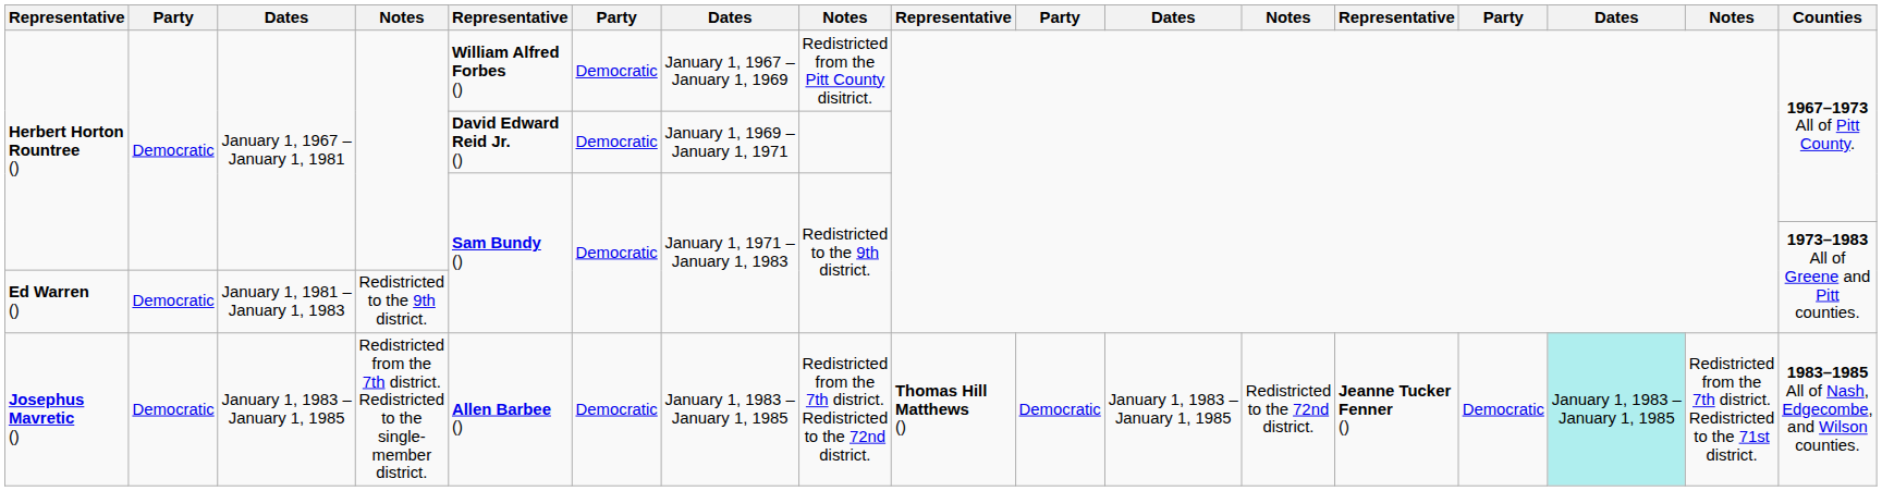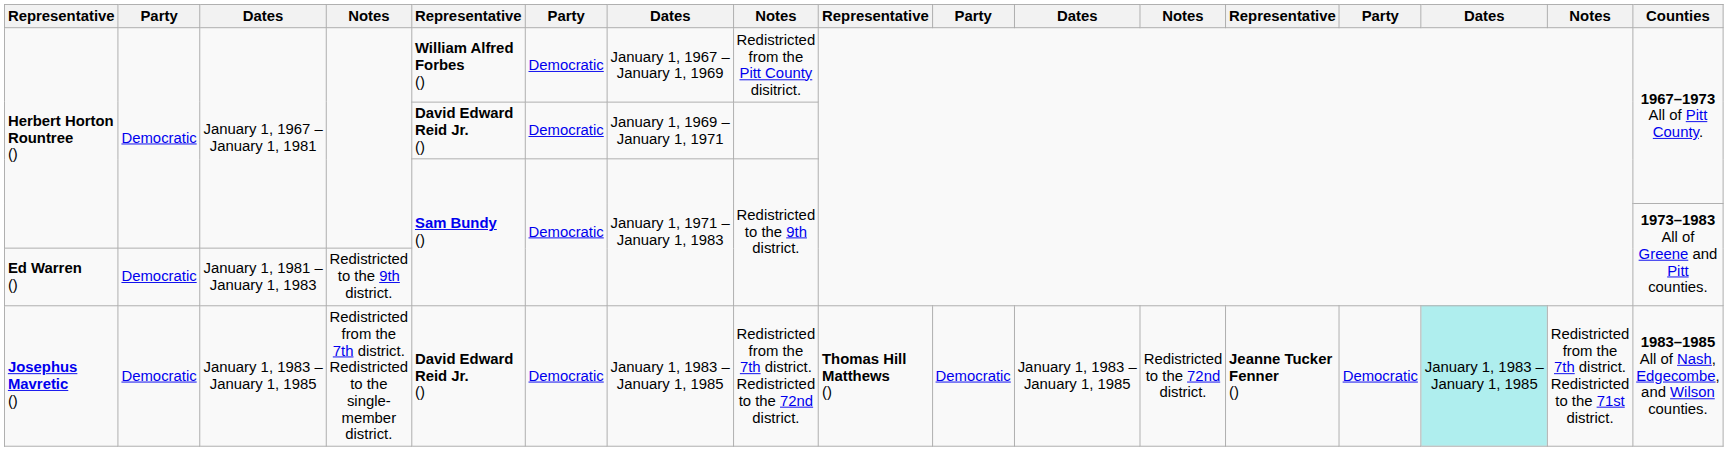Josephus Mavretic () | column 5: Allen Barbee () -> David Edward Reid Jr. ()
